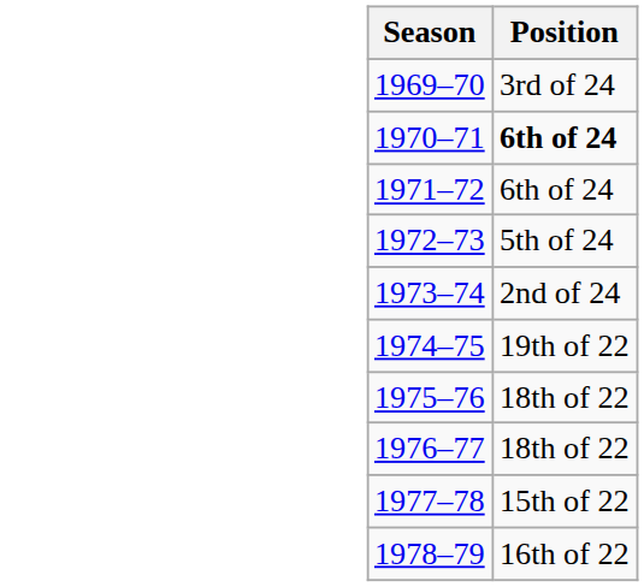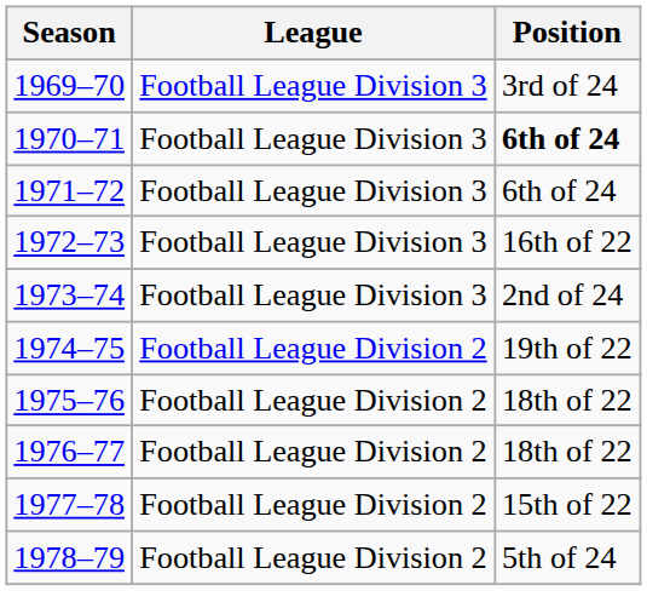+ column: League | Football League Division 3 | Football League Division 3 | Football League Division 3 | Football League Division 3 | Football League Division 3 | Football League Division 2 | Football League Division 2 | Football League Division 2 | Football League Division 2 | Football League Division 2
1972–73 | Position: 5th of 24 -> 16th of 22
1978–79 | Position: 16th of 22 -> 5th of 24
